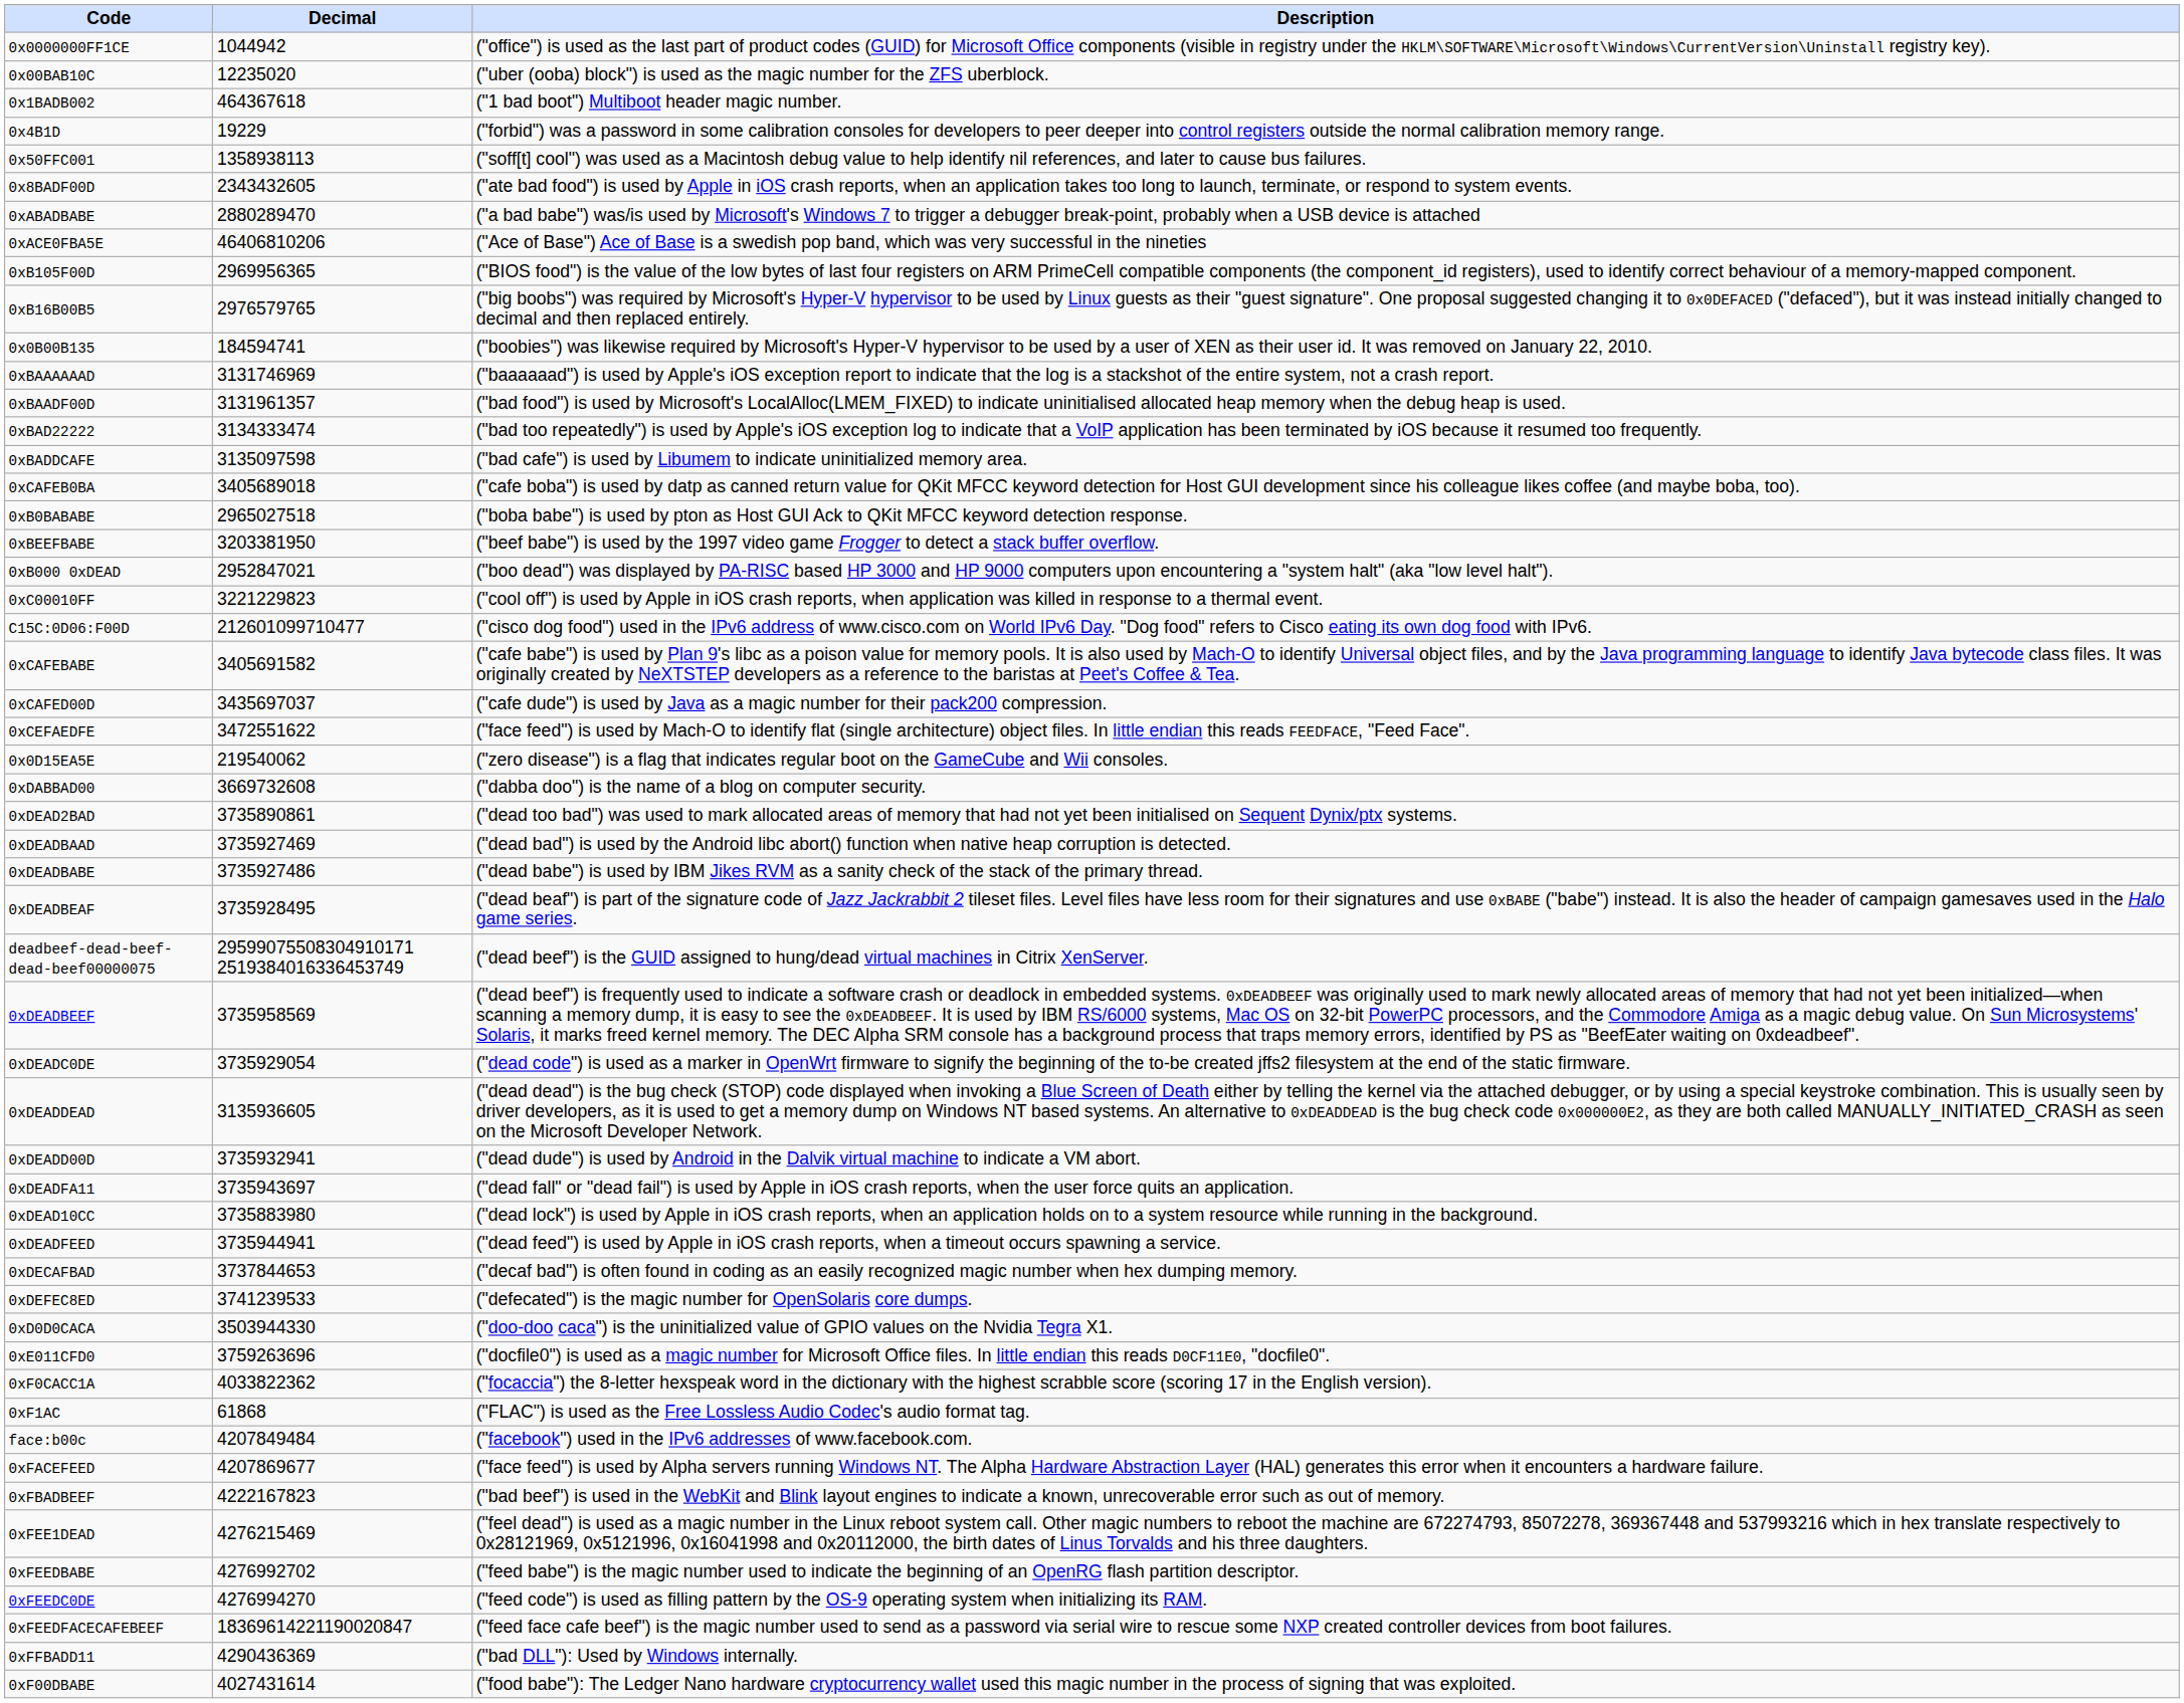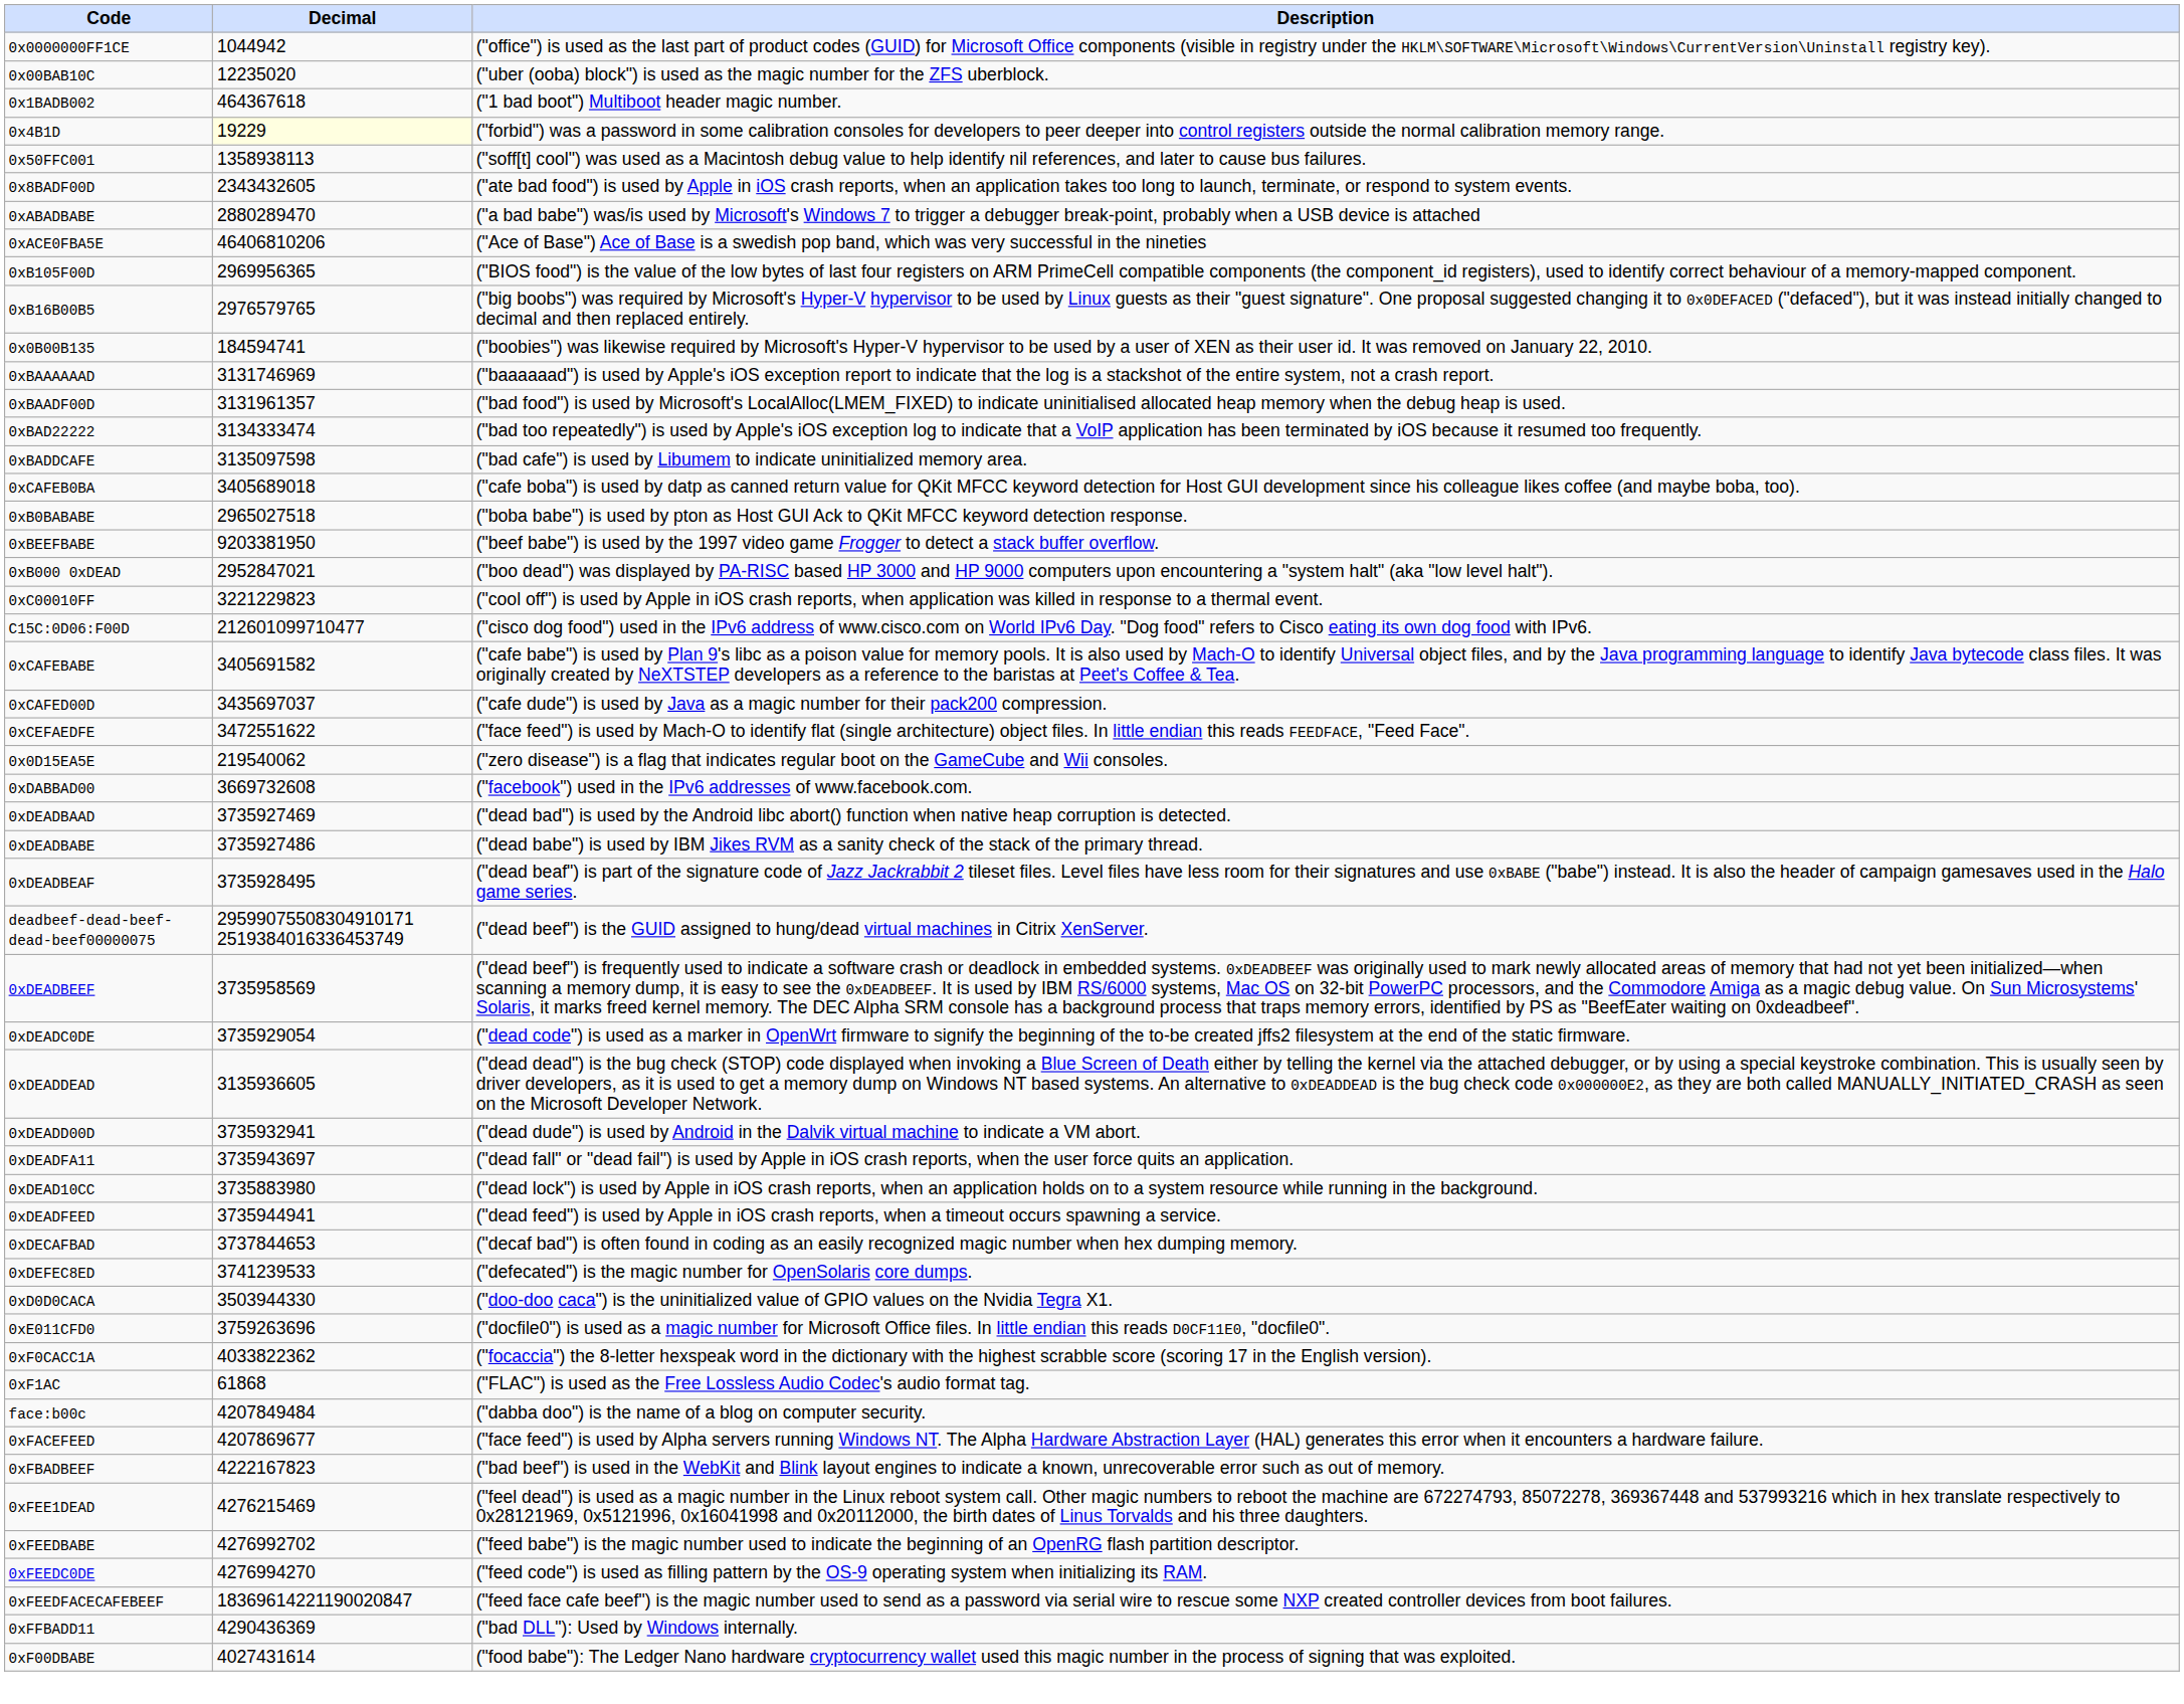0x4B1D | Decimal: no background -> lightyellow background
0xBEEFBABE | Decimal: 3203381950 -> 9203381950
0xDABBAD00 | Description: ("dabba doo") is the name of a blog on computer security. -> ("facebook") used in the IPv6 addresses of www.facebook.com.
- row: 0xDEAD2BAD | 3735890861 | ("dead too bad") was used to mark allocated areas of memory that had not yet been initialised on Sequent Dynix/ptx systems.
face:b00c | Description: ("facebook") used in the IPv6 addresses of www.facebook.com. -> ("dabba doo") is the name of a blog on computer security.
